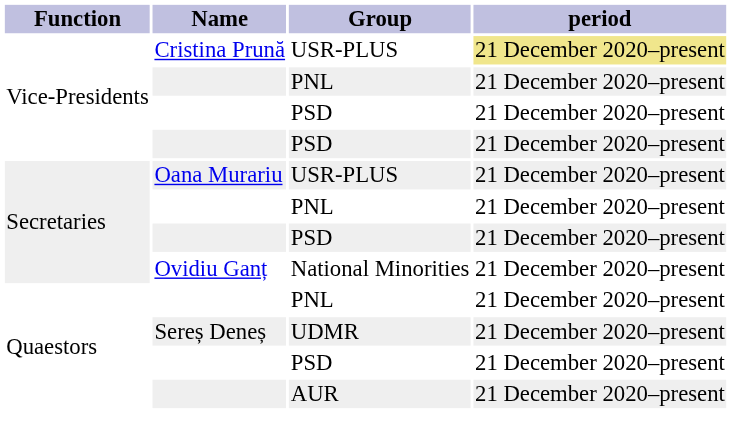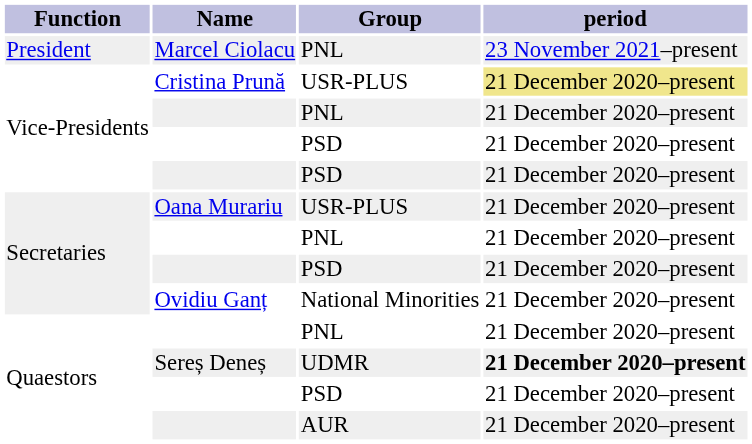+ row: President | Marcel Ciolacu | PNL | 23 November 2021–present
Sereș Deneș | period: normal -> bold
